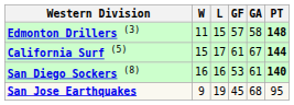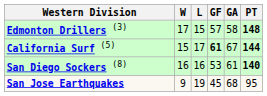Edmonton Drillers (3) | W: 11 -> 17
California Surf (5) | GF: normal -> bold
